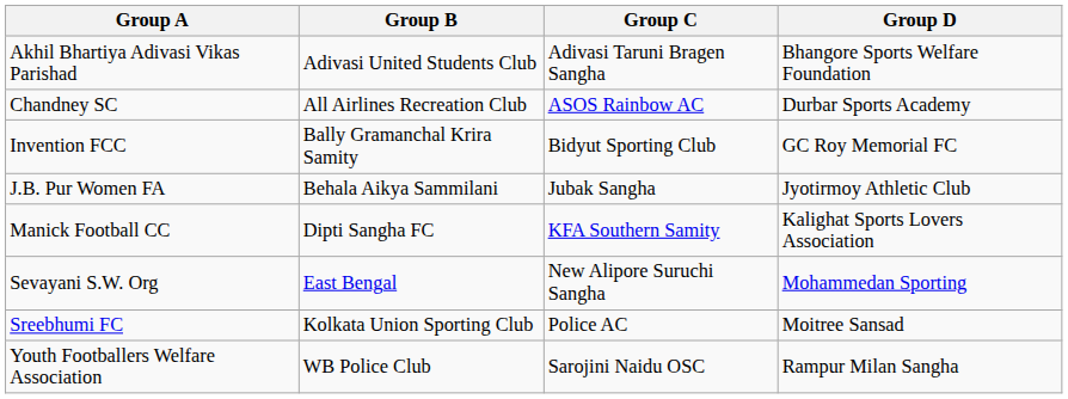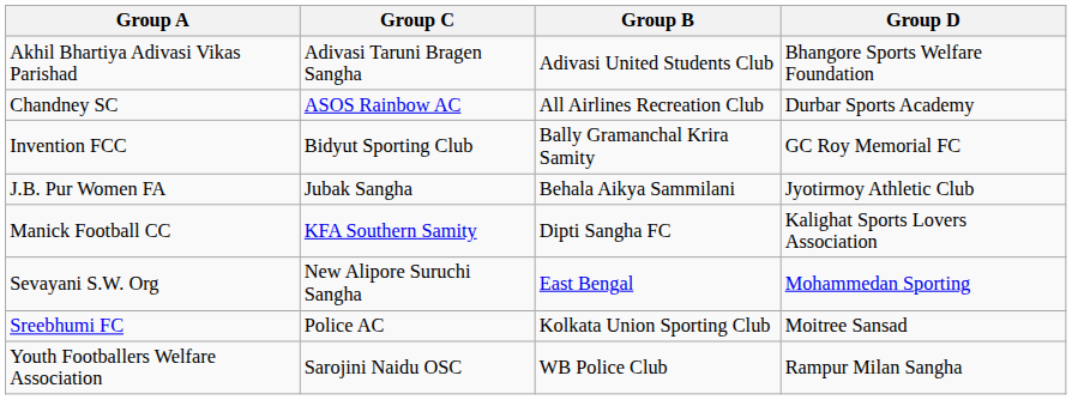columns swapped: Group B <-> Group C
